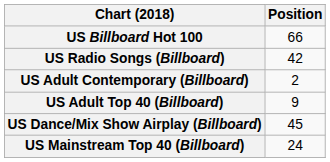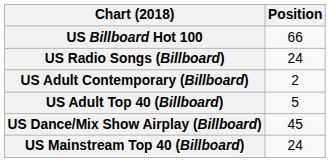US Radio Songs (Billboard) | Position: 42 -> 24
US Adult Top 40 (Billboard) | Position: 9 -> 5
